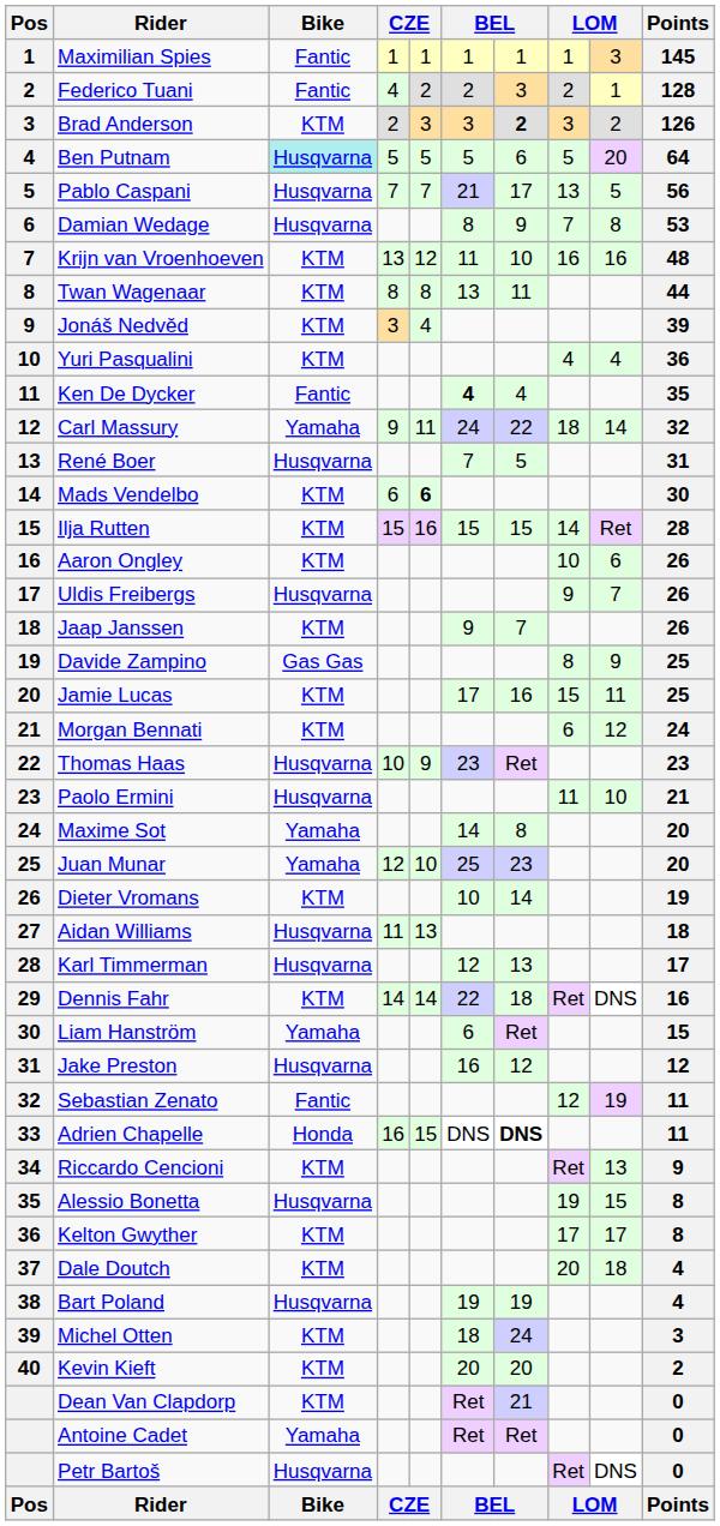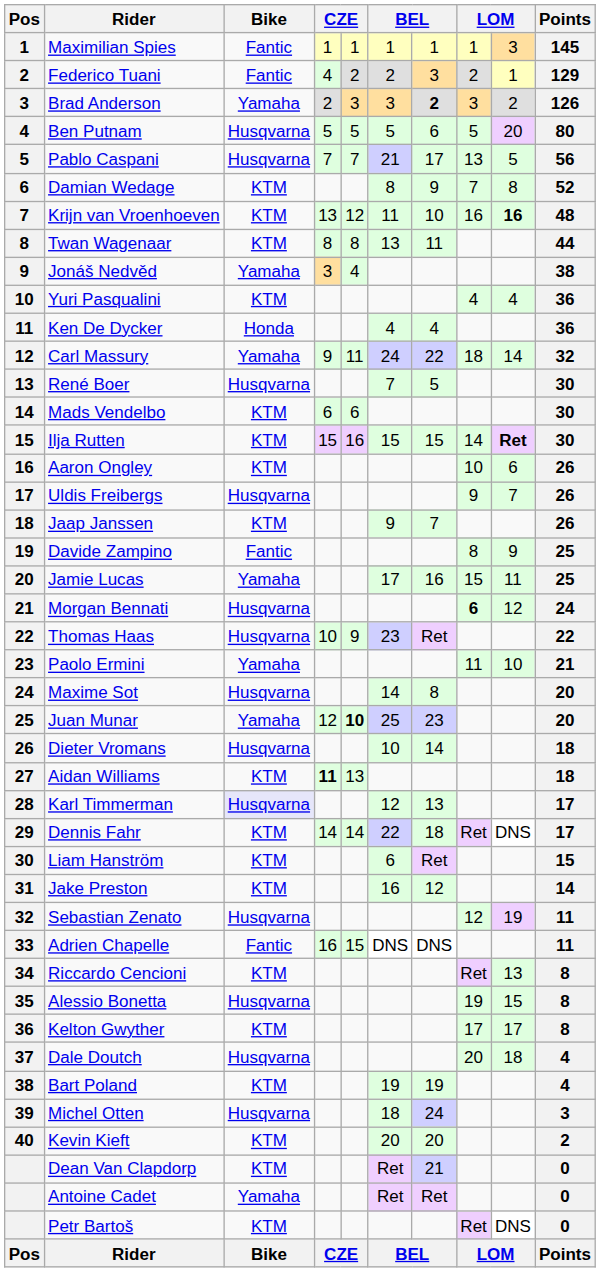Federico Tuani | Points: 128 -> 129
Brad Anderson | Bike: KTM -> Yamaha
Ben Putnam | Bike: paleturquoise background -> no background
Ben Putnam | Points: 64 -> 80
Damian Wedage | Bike: Husqvarna -> KTM
Damian Wedage | Points: 53 -> 52
Krijn van Vroenhoeven | column 9: normal -> bold
Jonáš Nedvěd | Bike: KTM -> Yamaha
Jonáš Nedvěd | Points: 39 -> 38
Ken De Dycker | Bike: Fantic -> Honda
Ken De Dycker | column 6: bold -> normal
Ken De Dycker | Points: 35 -> 36
René Boer | Points: 31 -> 30
Mads Vendelbo | column 5: bold -> normal
Ilja Rutten | column 9: normal -> bold
Ilja Rutten | Points: 28 -> 30
Davide Zampino | Bike: Gas Gas -> Fantic
Jamie Lucas | Bike: KTM -> Yamaha
Morgan Bennati | Bike: KTM -> Husqvarna
Morgan Bennati | column 8: normal -> bold
Thomas Haas | Points: 23 -> 22
Paolo Ermini | Bike: Husqvarna -> Yamaha
Maxime Sot | Bike: Yamaha -> Husqvarna
Juan Munar | column 5: normal -> bold
Dieter Vromans | Bike: KTM -> Husqvarna
Dieter Vromans | Points: 19 -> 18
Aidan Williams | Bike: Husqvarna -> KTM
Aidan Williams | column 4: normal -> bold
Karl Timmerman | Bike: no background -> lavender background
Dennis Fahr | Points: 16 -> 17
Liam Hanström | Bike: Yamaha -> KTM
Jake Preston | Bike: Husqvarna -> KTM
Jake Preston | Points: 12 -> 14
Sebastian Zenato | Bike: Fantic -> Husqvarna
Adrien Chapelle | Bike: Honda -> Fantic
Adrien Chapelle | column 7: bold -> normal
Riccardo Cencioni | Points: 9 -> 8
Dale Doutch | Bike: KTM -> Husqvarna
Bart Poland | Bike: Husqvarna -> KTM
Michel Otten | Bike: KTM -> Husqvarna
Petr Bartoš | Bike: Husqvarna -> KTM
